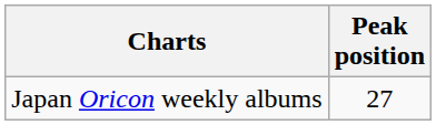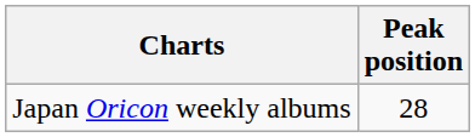Japan Oricon weekly albums | Peak position: 27 -> 28
